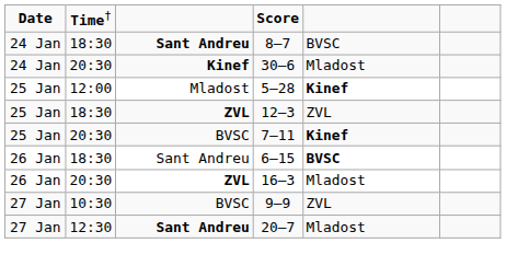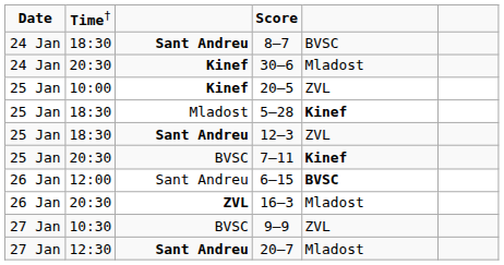+ row: 25 Jan | 10:00 | Kinef | 20–5 | ZVL
5–28 | column 2: 12:00 -> 18:30
12–3 | column 3: ZVL -> Sant Andreu
6–15 | column 2: 18:30 -> 12:00
